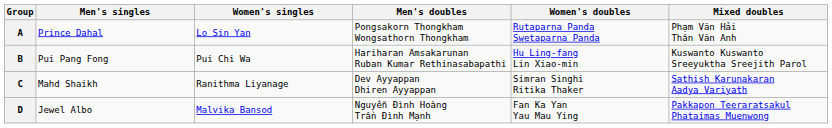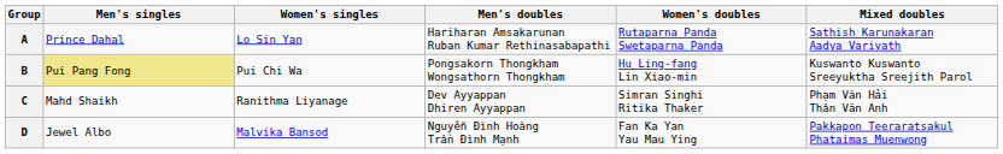A | Men's doubles: Pongsakorn Thongkham Wongsathorn Thongkham -> Hariharan Amsakarunan Ruban Kumar Rethinasabapathi
A | Mixed doubles: Phạm Văn Hải Thân Văn Anh -> Sathish Karunakaran Aadya Variyath
B | Men's singles: no background -> khaki background
B | Men's doubles: Hariharan Amsakarunan Ruban Kumar Rethinasabapathi -> Pongsakorn Thongkham Wongsathorn Thongkham
C | Mixed doubles: Sathish Karunakaran Aadya Variyath -> Phạm Văn Hải Thân Văn Anh
